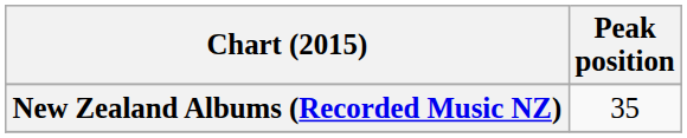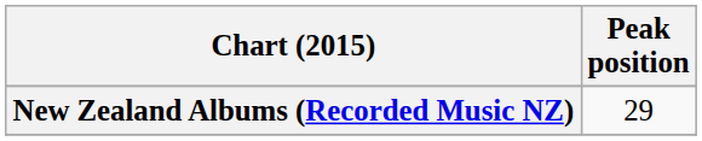New Zealand Albums (Recorded Music NZ) | Peak position: 35 -> 29
